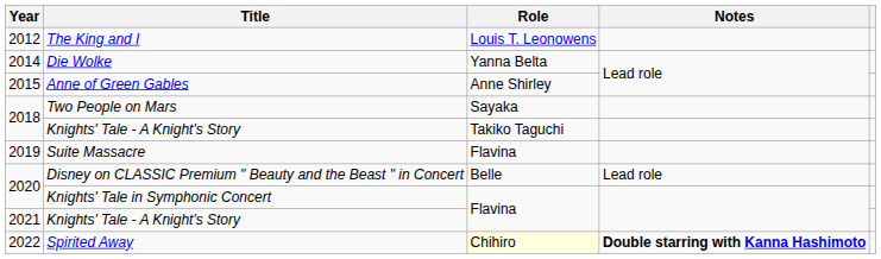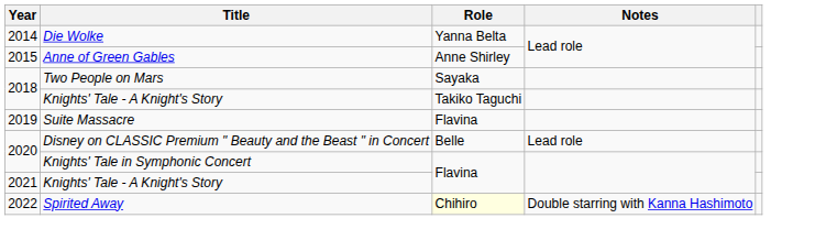- row: 2012 | The King and I | Louis T. Leonowens
Spirited Away | Notes: bold -> normal
